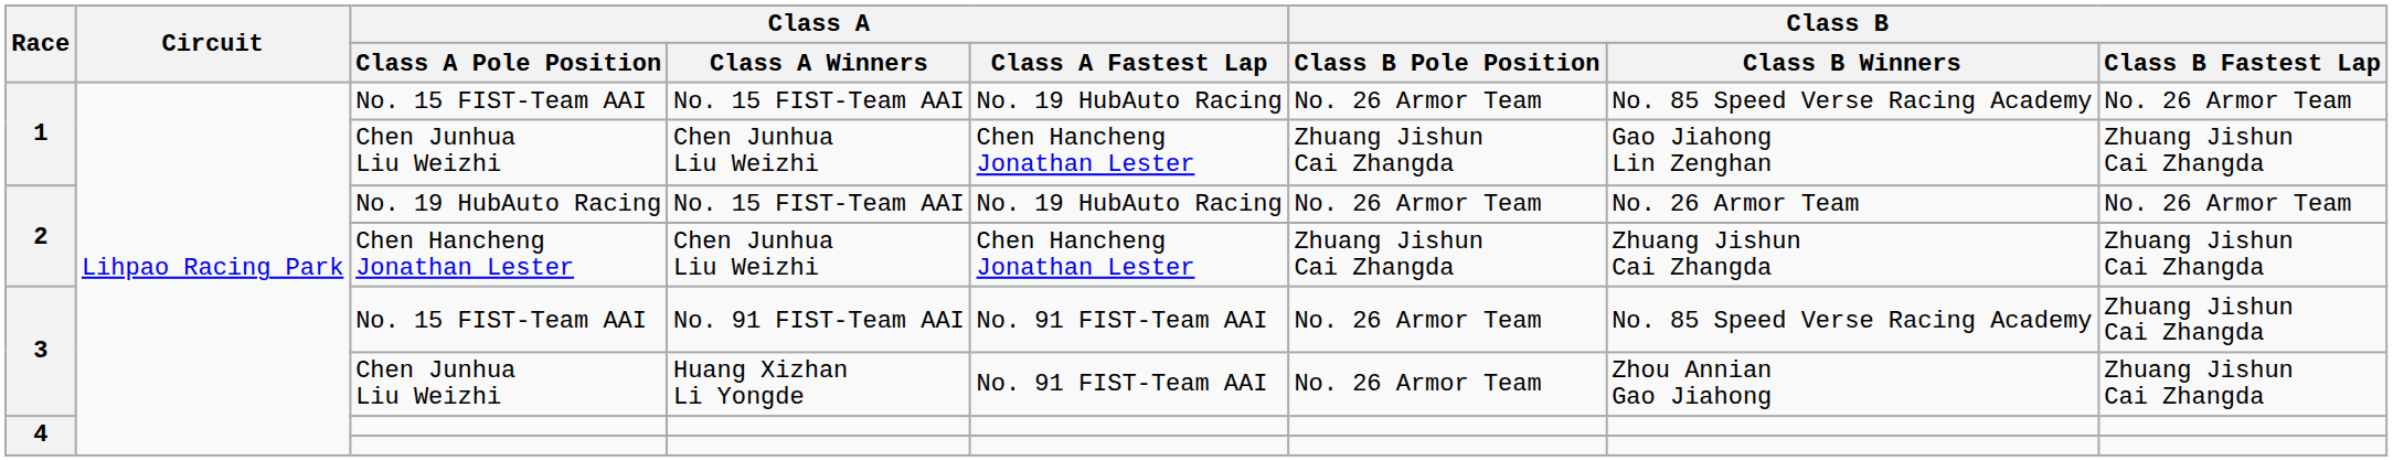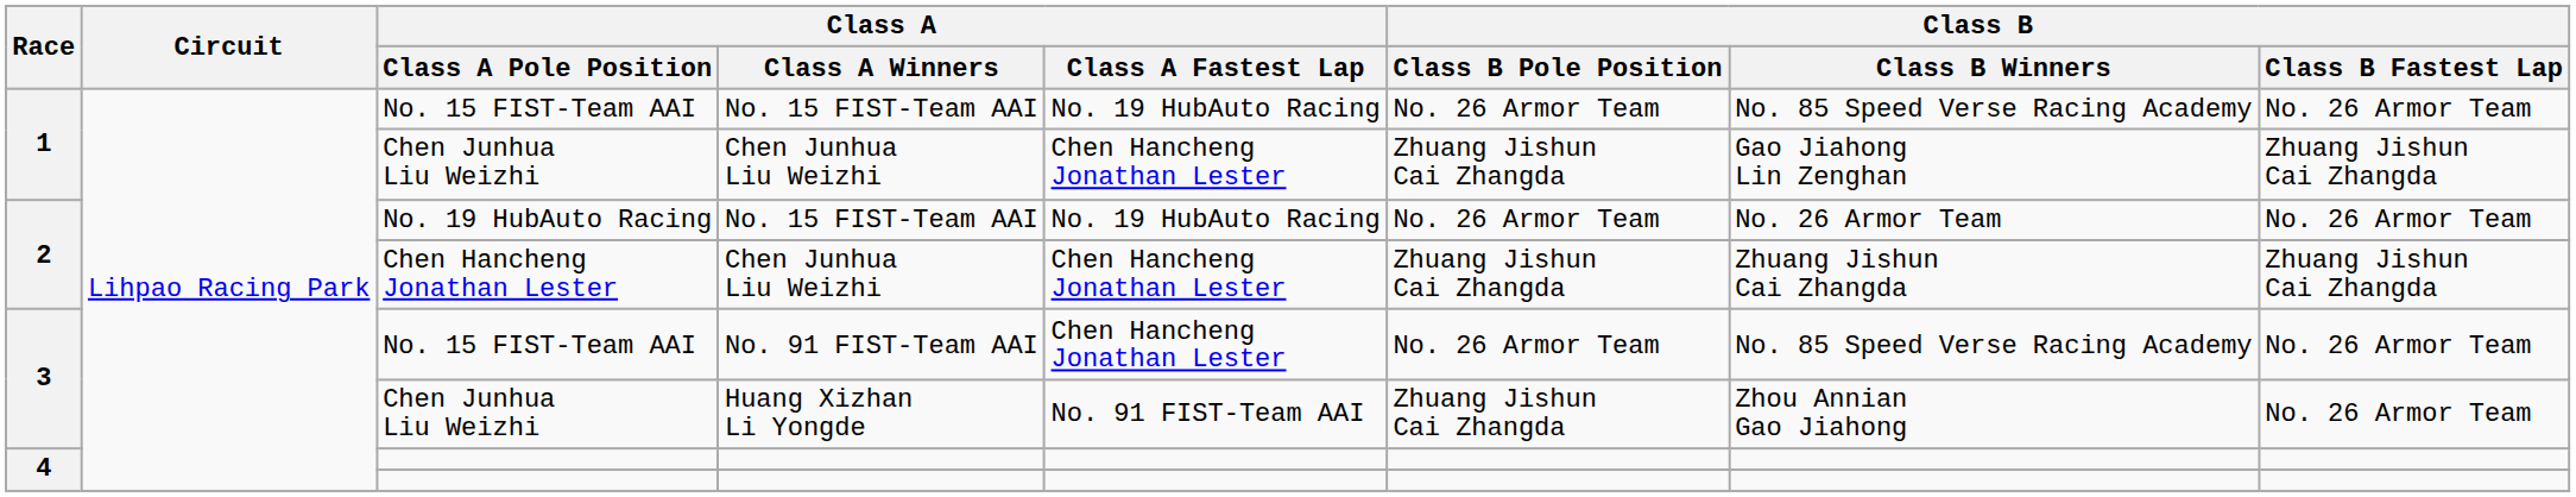No. 15 FIST-Team AAI / No. 91 FIST-Team AAI | Class A / Class A Fastest Lap: No. 91 FIST-Team AAI -> Chen Hancheng Jonathan Lester
No. 15 FIST-Team AAI / No. 91 FIST-Team AAI | Class B / Class B Fastest Lap: Zhuang Jishun Cai Zhangda -> No. 26 Armor Team
Chen Junhua Liu Weizhi / Huang Xizhan Li Yongde | Class B / Class B Pole Position: No. 26 Armor Team -> Zhuang Jishun Cai Zhangda
Chen Junhua Liu Weizhi / Huang Xizhan Li Yongde | Class B / Class B Fastest Lap: Zhuang Jishun Cai Zhangda -> No. 26 Armor Team
